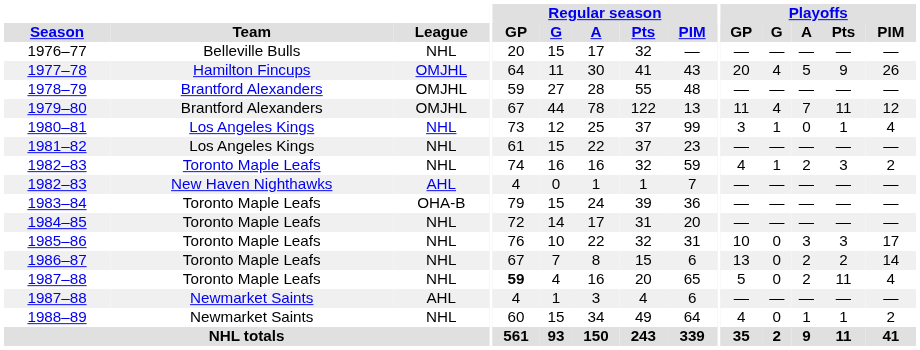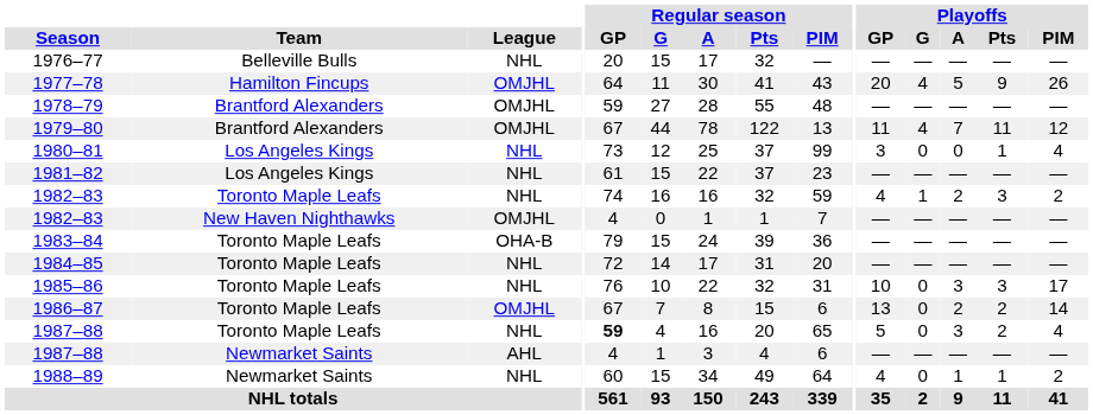1980–81 | Playoffs / G: 1 -> 0
1982–83 / New Haven Nighthawks | League: AHL -> OMJHL
1986–87 | League: NHL -> OMJHL
1987–88 / Toronto Maple Leafs | Playoffs / A: 2 -> 3
1987–88 / Toronto Maple Leafs | Playoffs / Pts: 11 -> 2
